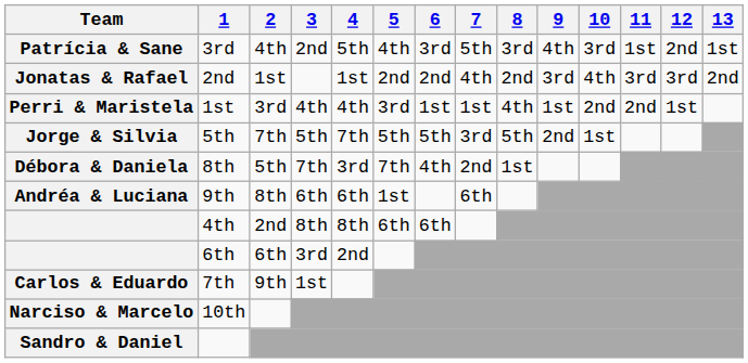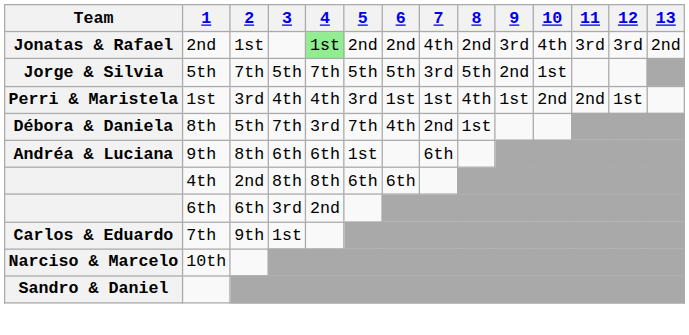- row: Patrícia & Sane | 3rd | 4th | 2nd | 5th | 4th | 3rd | 5th | 3rd | 4th | 3rd | 1st | 2nd | 1st
Jonatas & Rafael | 4: no background -> lightgreen background
rows swapped: Perri & Maristela <-> Jorge & Silvia
